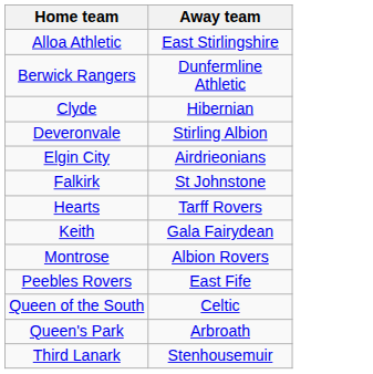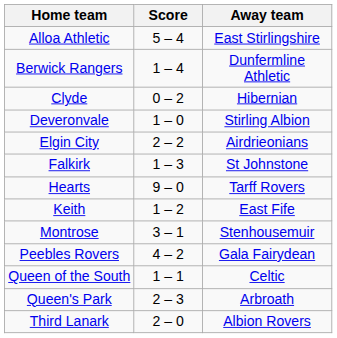+ column: Score | 5 – 4 | 1 – 4 | 0 – 2 | 1 – 0 | 2 – 2 | 1 – 3 | 9 – 0 | 1 – 2 | 3 – 1 | 4 – 2 | 1 – 1 | 2 – 3 | 2 – 0
Keith | Away team: Gala Fairydean -> East Fife
Montrose | Away team: Albion Rovers -> Stenhousemuir
Peebles Rovers | Away team: East Fife -> Gala Fairydean
Third Lanark | Away team: Stenhousemuir -> Albion Rovers
